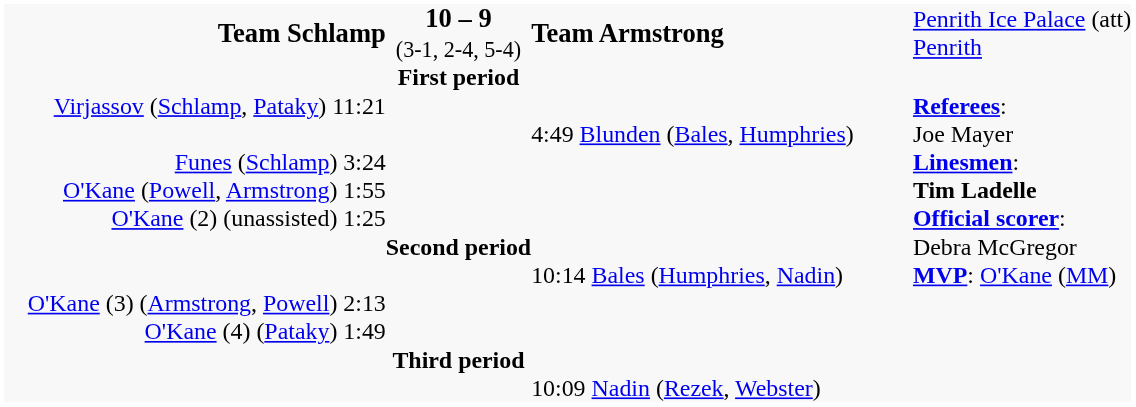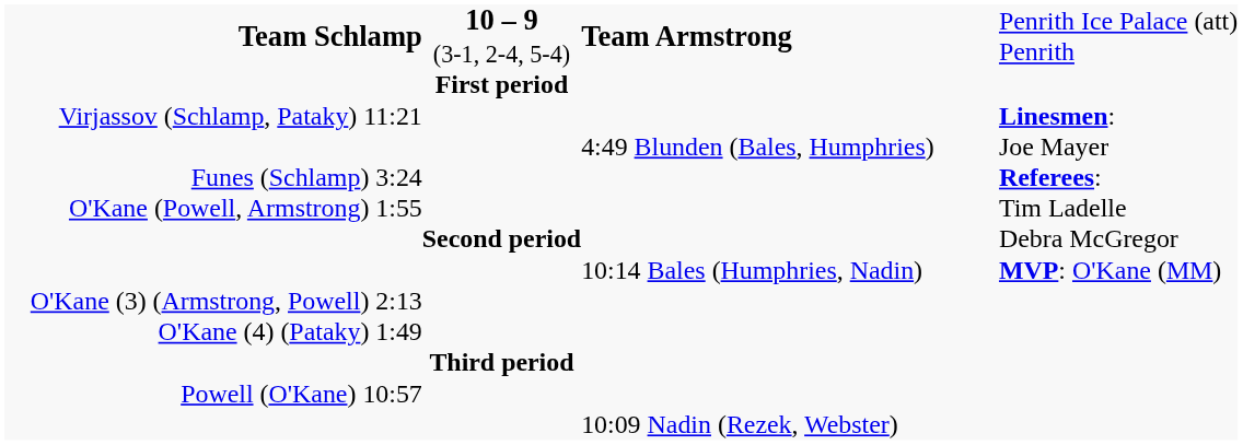Virjassov (Schlamp, Pataky) 11:21 | column 5: Referees: -> Linesmen:
Funes (Schlamp) 3:24 | column 5: Linesmen: -> Referees:
O'Kane (Powell, Armstrong) 1:55 | column 5: bold -> normal
- row: O'Kane (2) (unassisted) 1:25 | Official scorer:
+ row: Powell (O'Kane) 10:57
